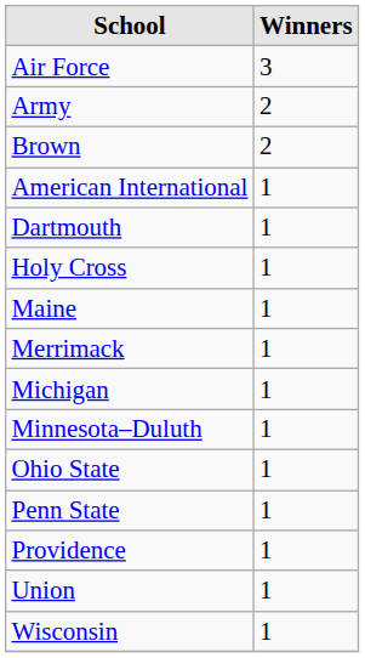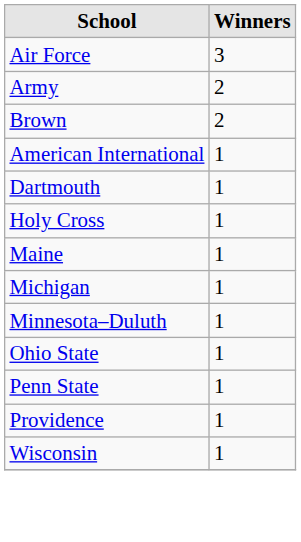- row: Merrimack | 1
- row: Union | 1
